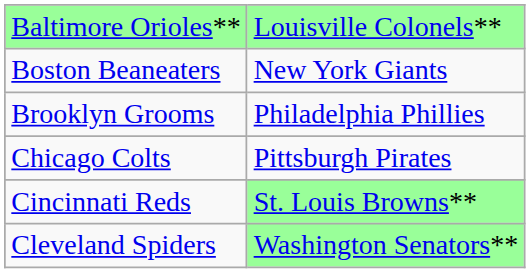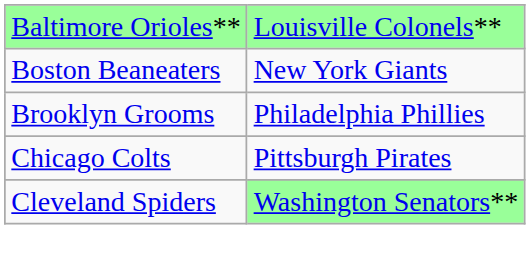- row: Cincinnati Reds | St. Louis Browns**
